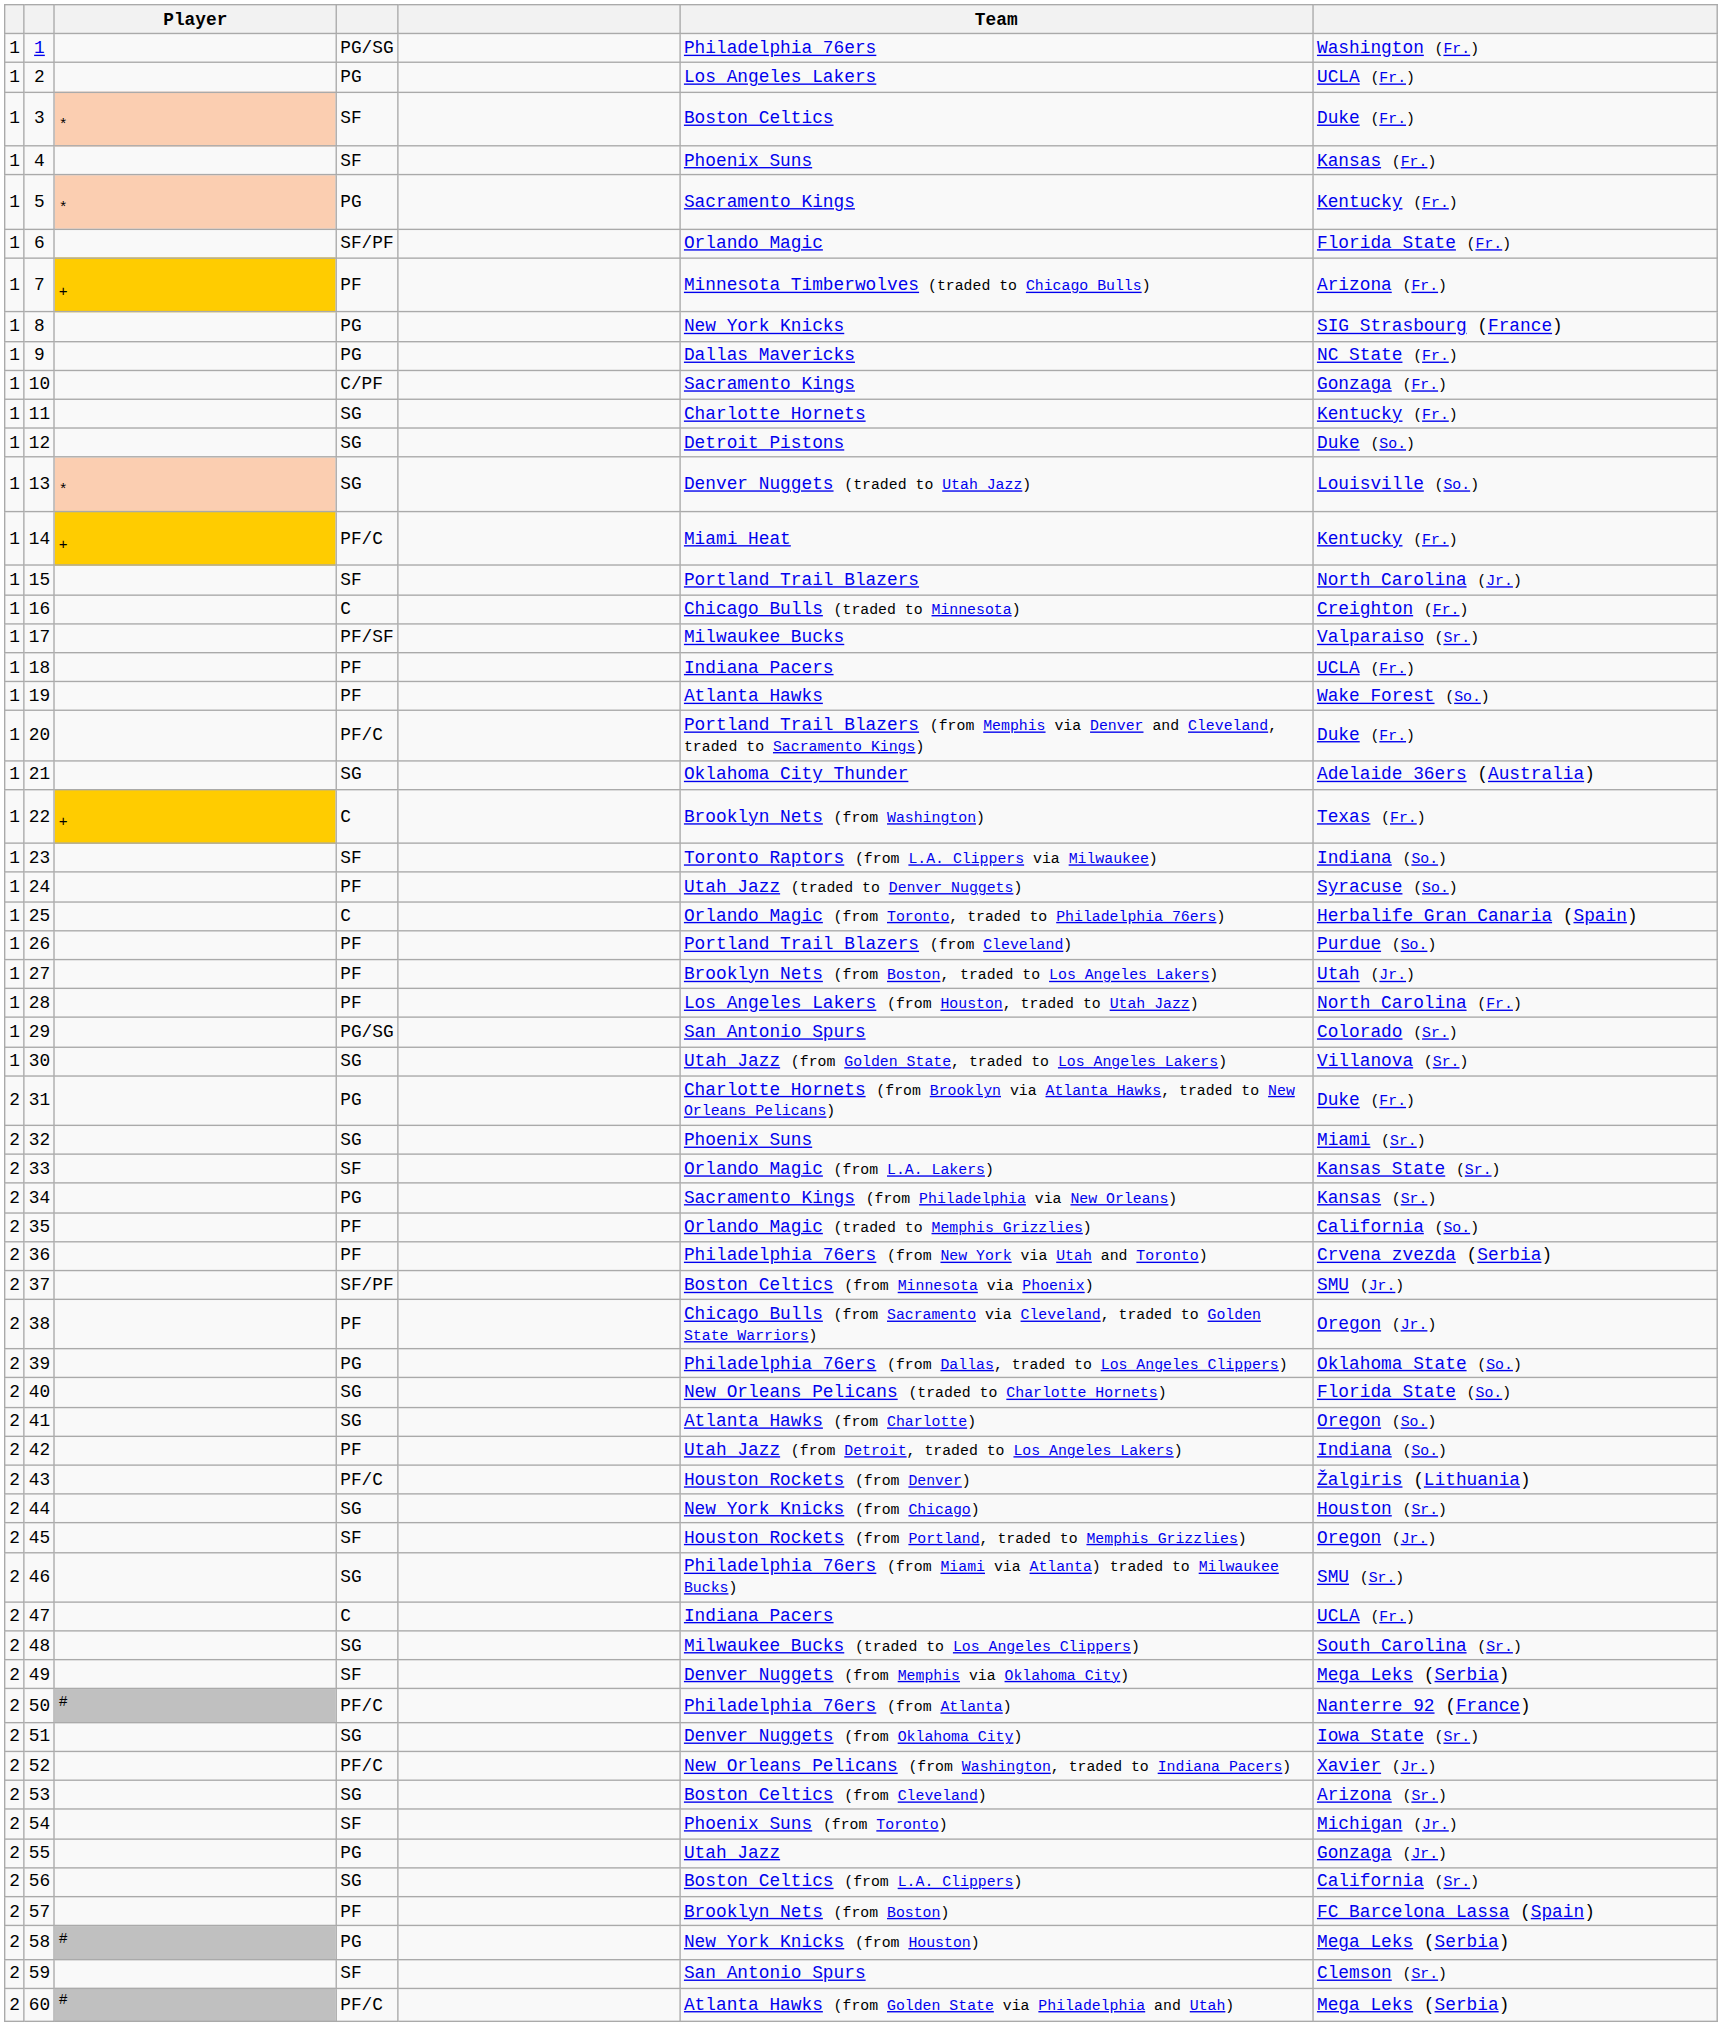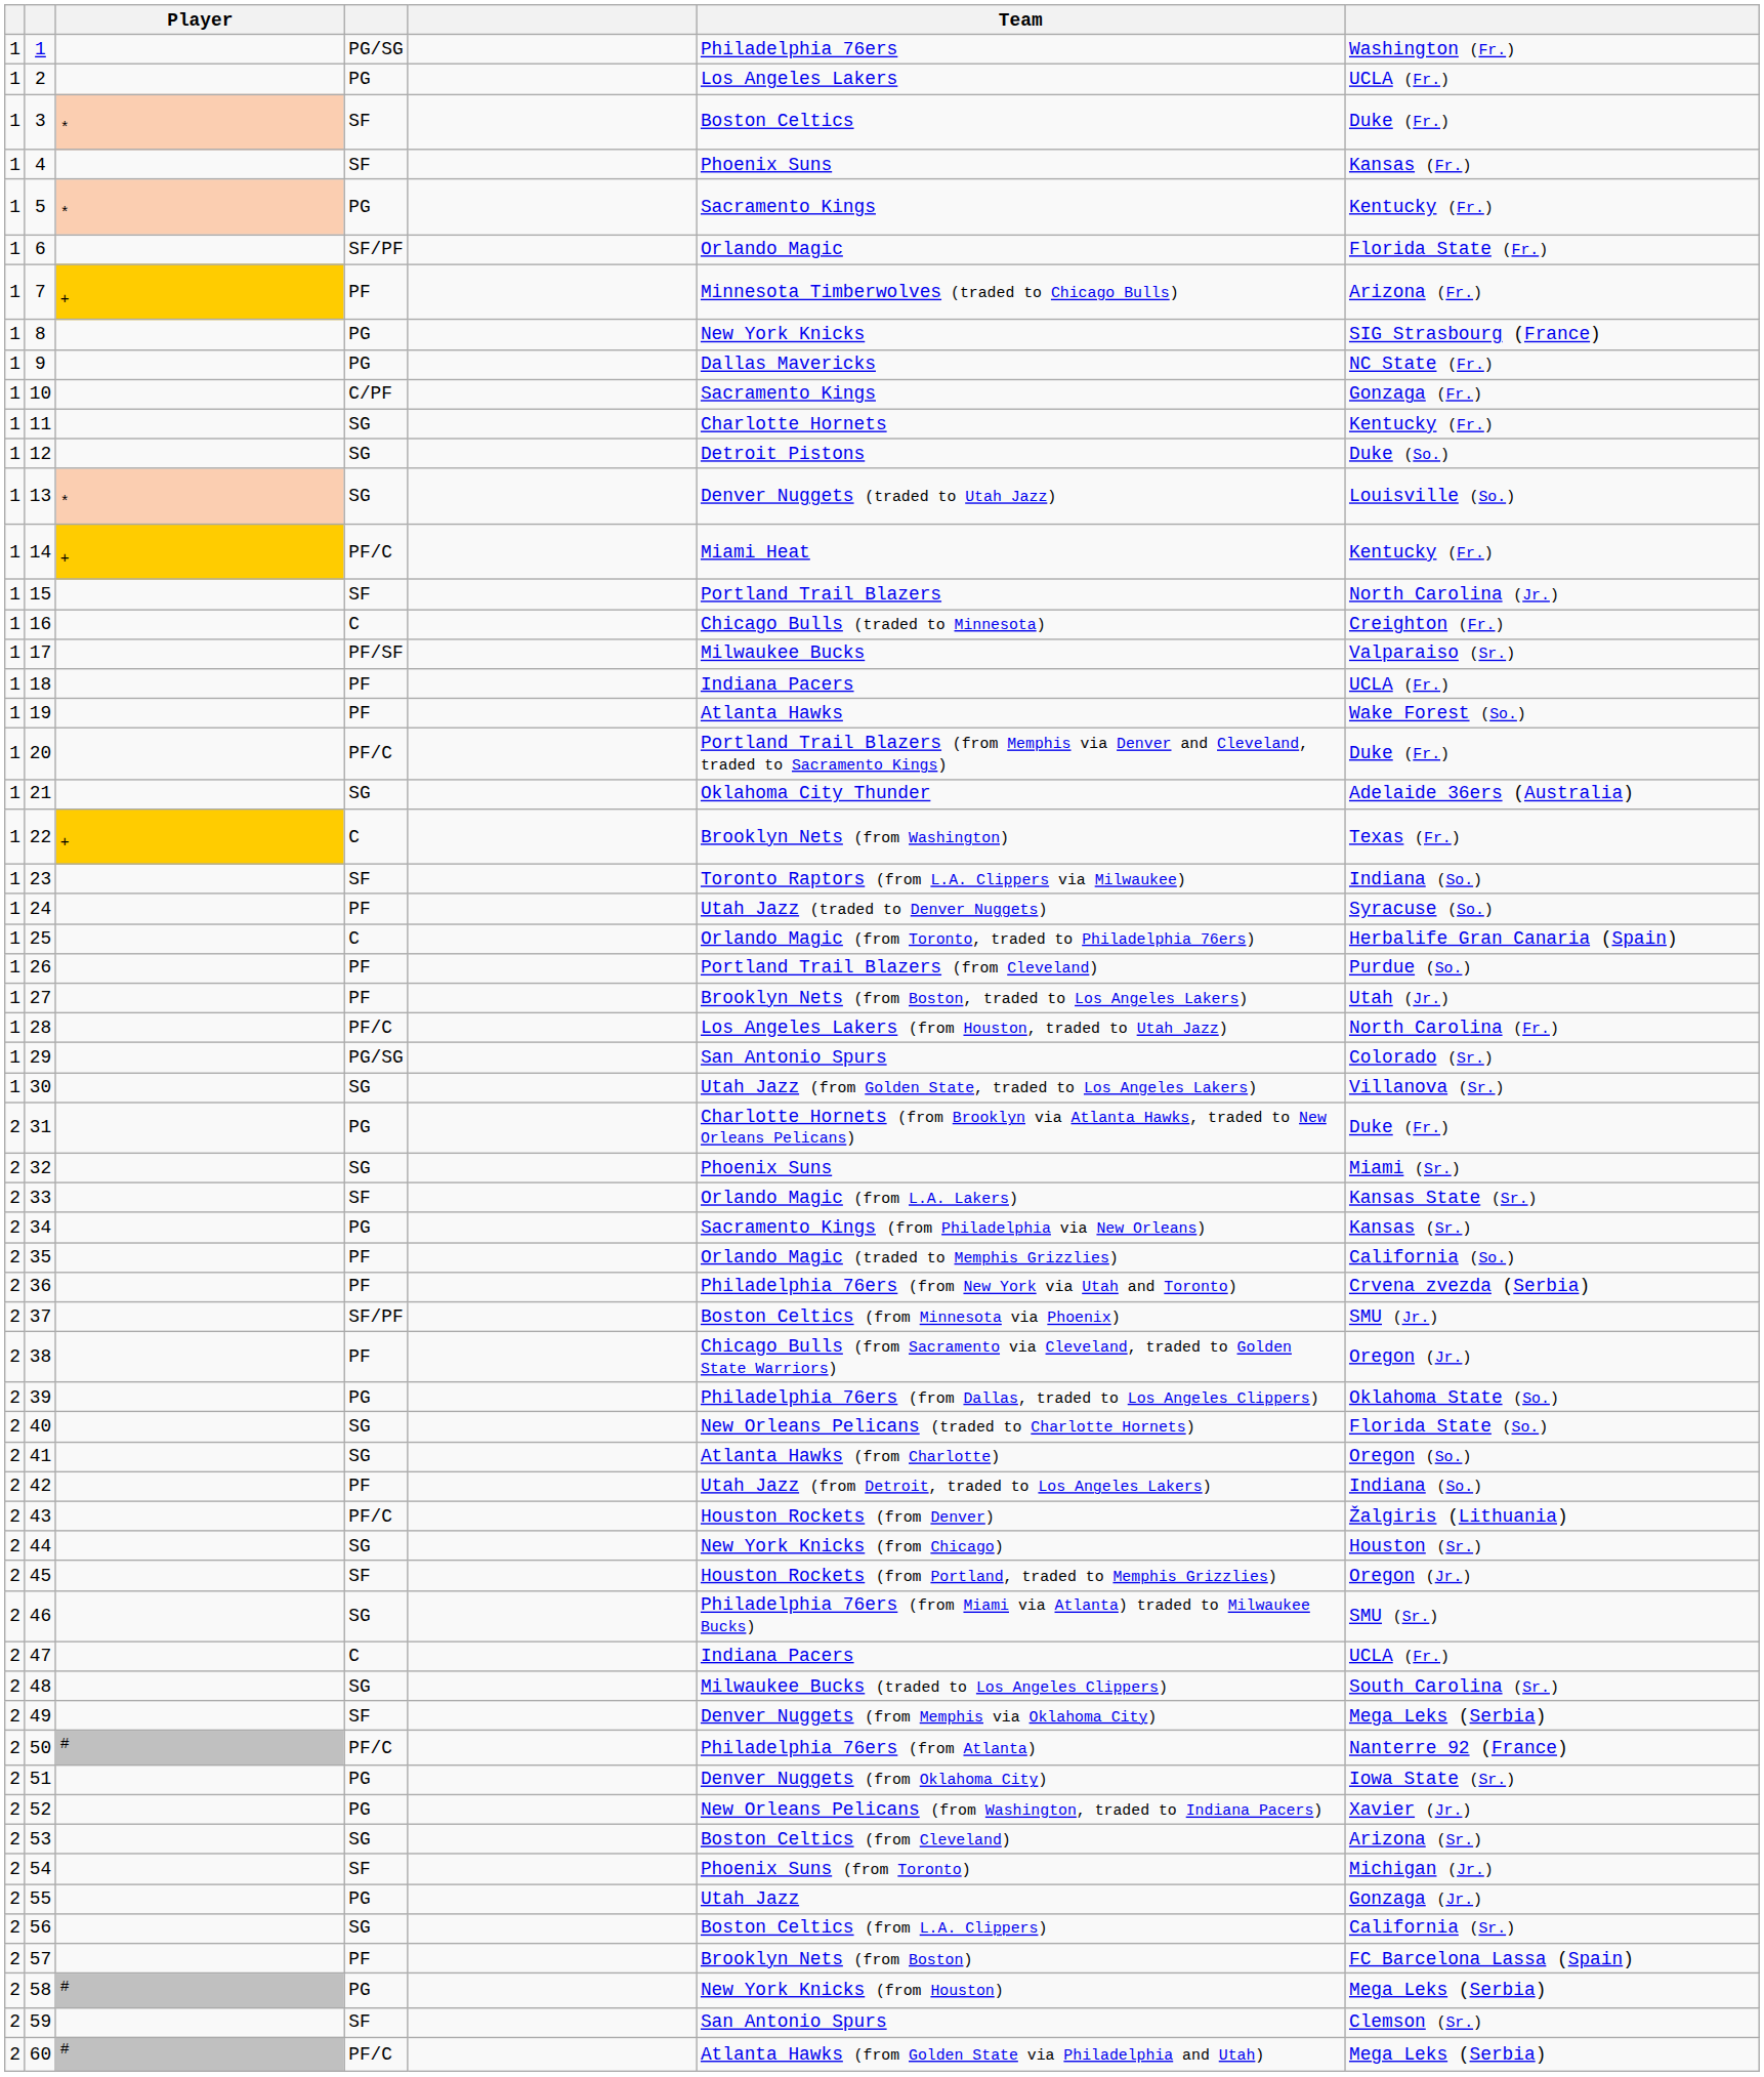28 | column 4: PF -> PF/C
51 | column 4: SG -> PG
52 | column 4: PF/C -> PG
